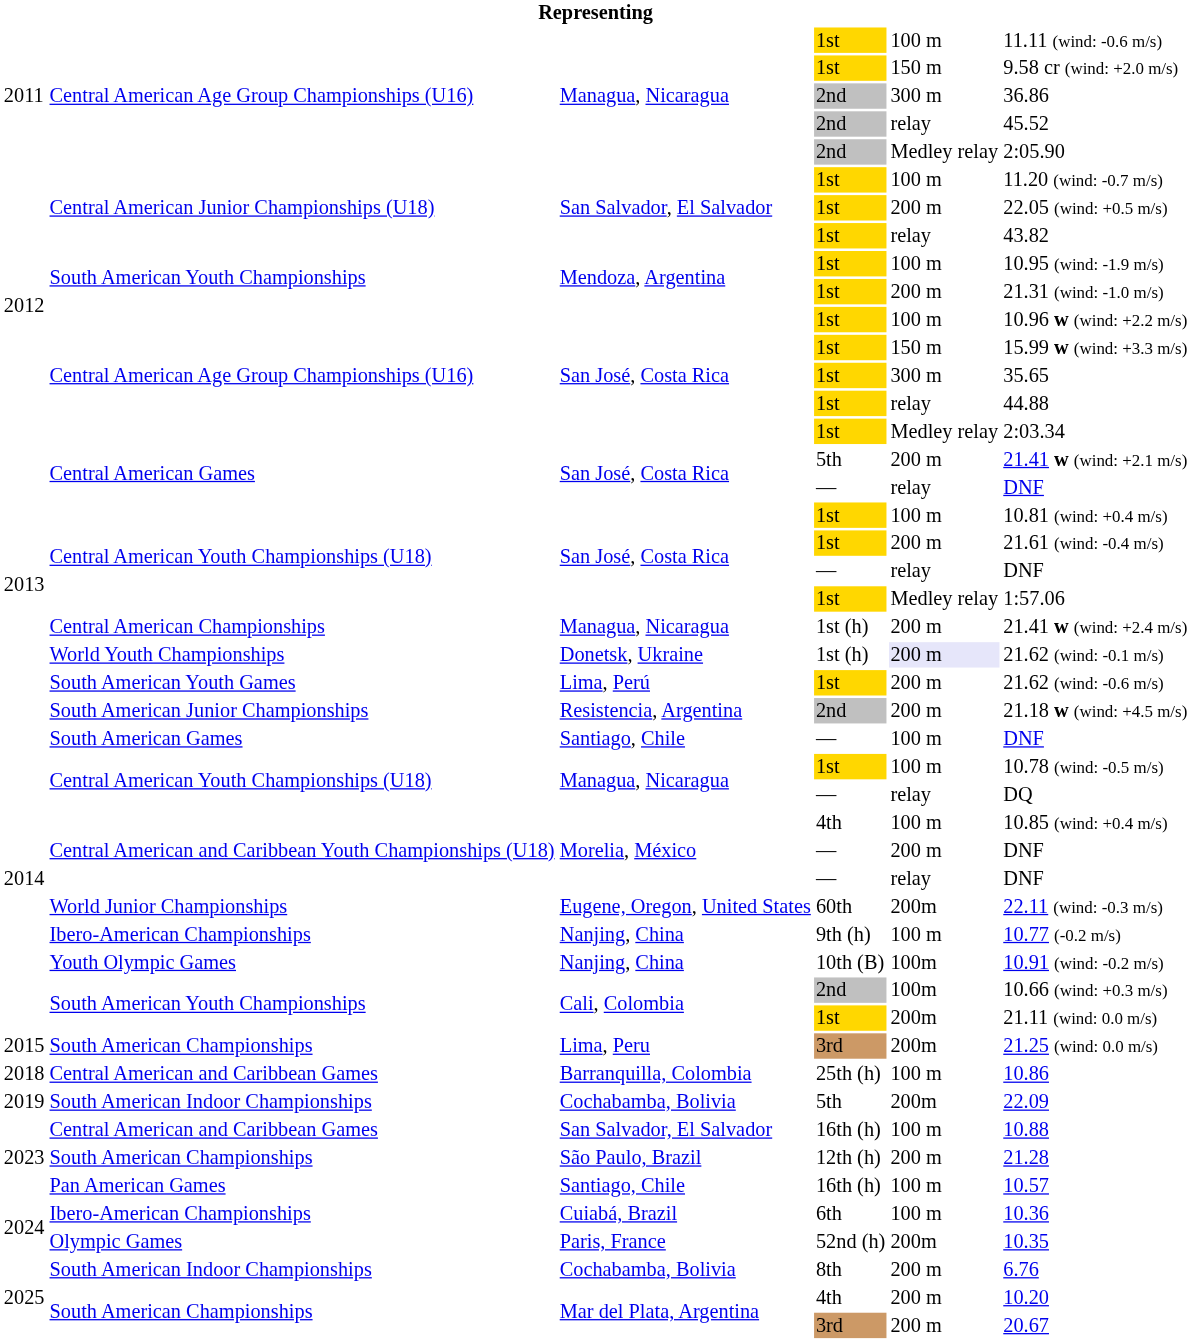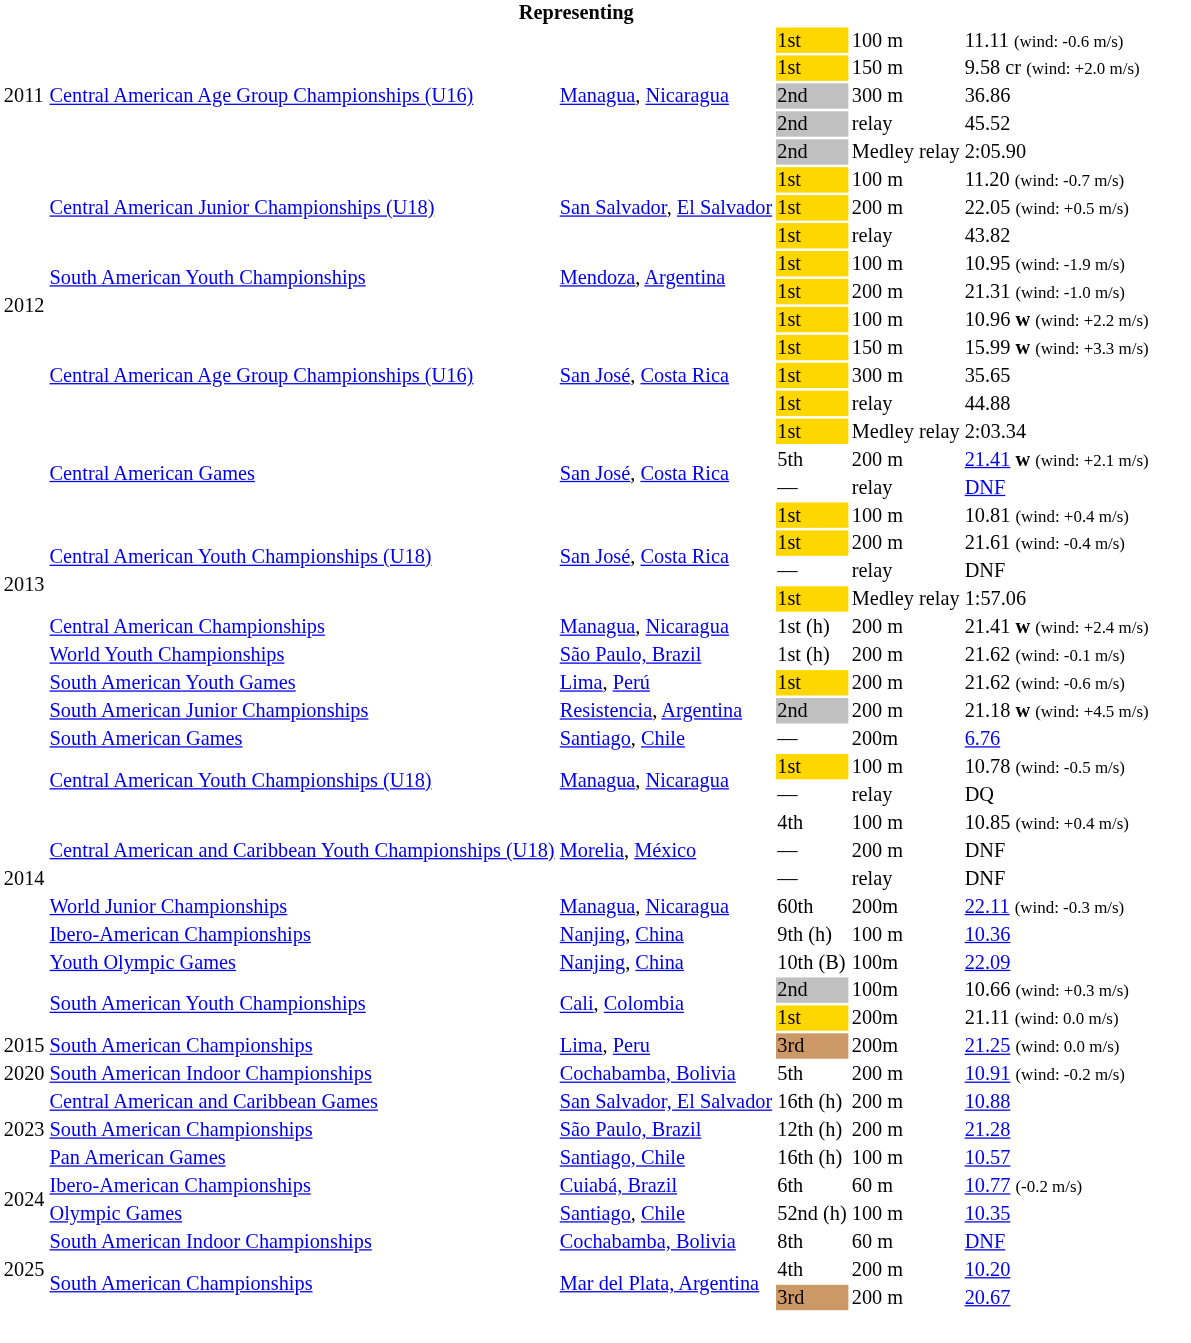World Youth Championships | column 3: Donetsk, Ukraine -> São Paulo, Brazil
World Youth Championships | column 5: lavender background -> no background
South American Games | column 5: 100 m -> 200m
South American Games | column 6: DNF -> 6.76
World Junior Championships | column 3: Eugene, Oregon, United States -> Managua, Nicaragua
Ibero-American Championships / 9th (h) | column 6: 10.77 (-0.2 m/s) -> 10.36
Youth Olympic Games | column 6: 10.91 (wind: -0.2 m/s) -> 22.09
- row: 2018 | Central American and Caribbean Games | Barranquilla, Colombia | 25th (h) | 100 m | 10.86
South American Indoor Championships / 5th | column 1: 2019 -> 2020
South American Indoor Championships / 5th | column 5: 200m -> 200 m
South American Indoor Championships / 5th | column 6: 22.09 -> 10.91 (wind: -0.2 m/s)
Central American and Caribbean Games / 16th (h) | column 5: 100 m -> 200 m
Ibero-American Championships / 6th | column 5: 100 m -> 60 m
Ibero-American Championships / 6th | column 6: 10.36 -> 10.77 (-0.2 m/s)
Olympic Games | column 3: Paris, France -> Santiago, Chile
Olympic Games | column 5: 200m -> 100 m
South American Indoor Championships / 8th | column 5: 200 m -> 60 m
South American Indoor Championships / 8th | column 6: 6.76 -> DNF
